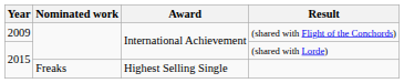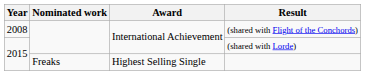(shared with Flight of the Conchords) | Year: 2009 -> 2008
